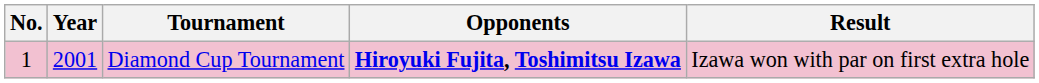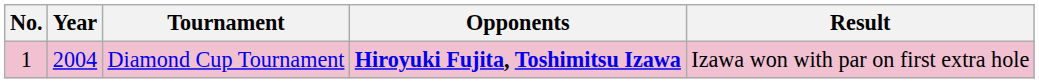Diamond Cup Tournament | Year: 2001 -> 2004
